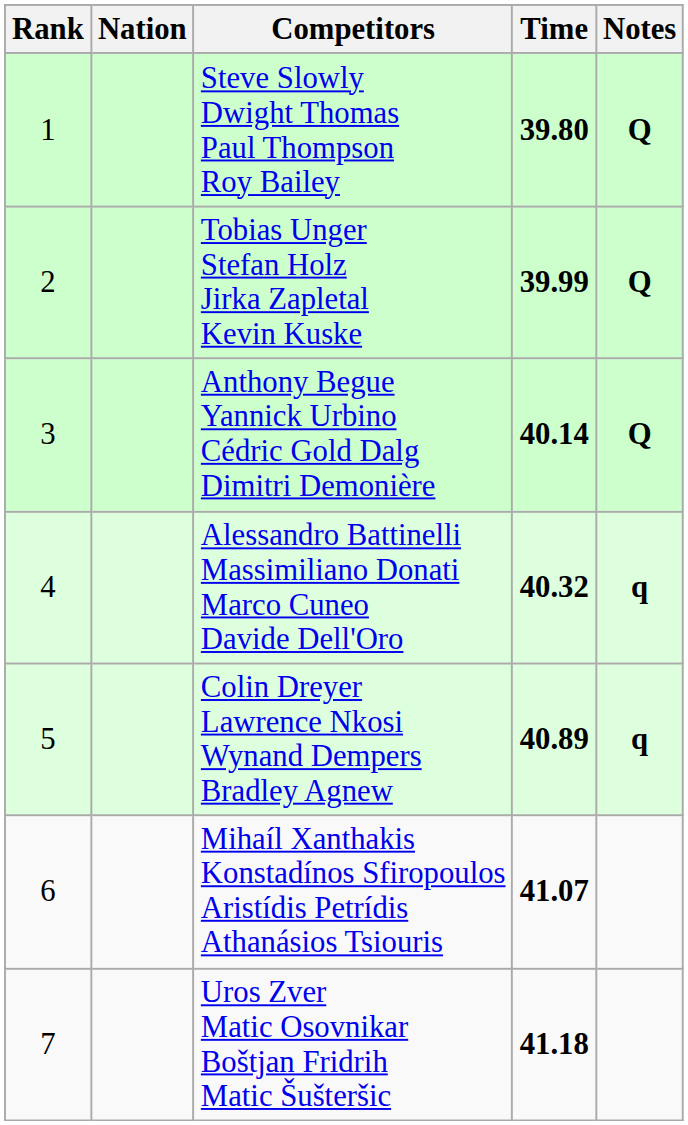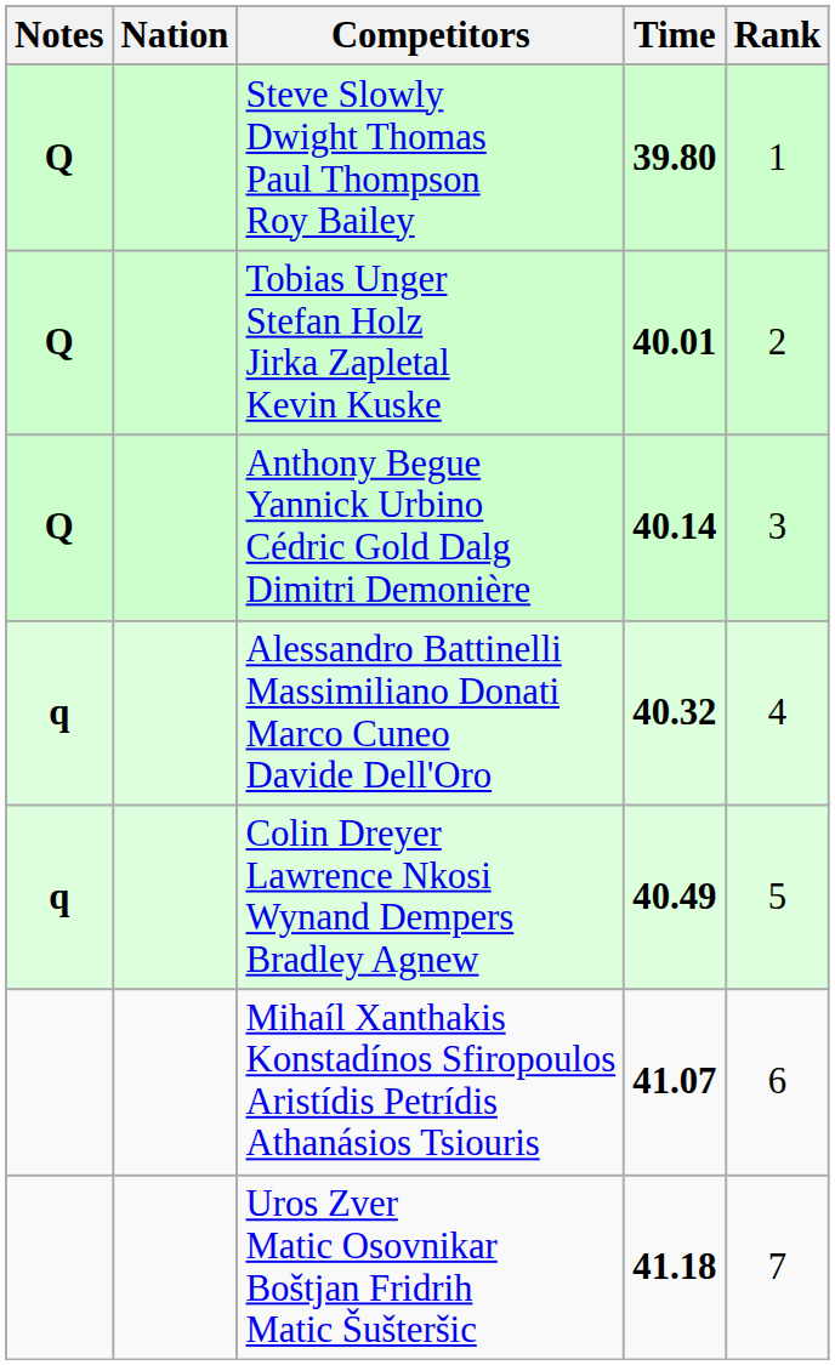columns swapped: Rank <-> Notes
Tobias Unger Stefan Holz Jirka Zapletal Kevin Kuske | Time: 39.99 -> 40.01
Colin Dreyer Lawrence Nkosi Wynand Dempers Bradley Agnew | Time: 40.89 -> 40.49
